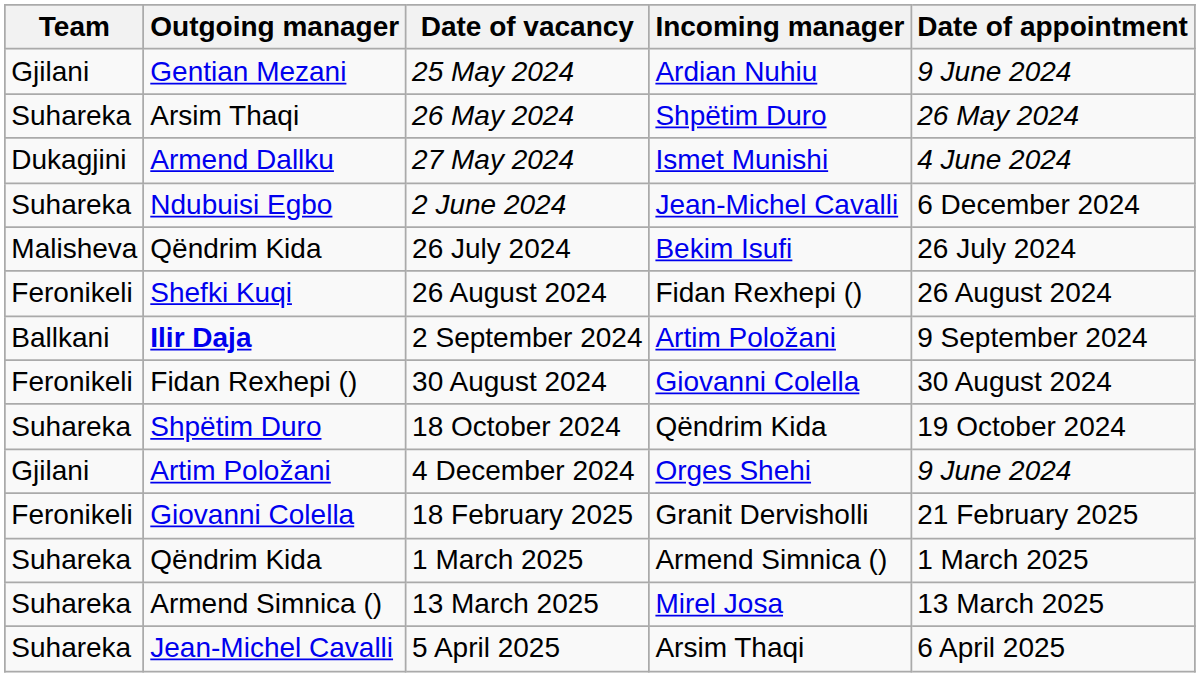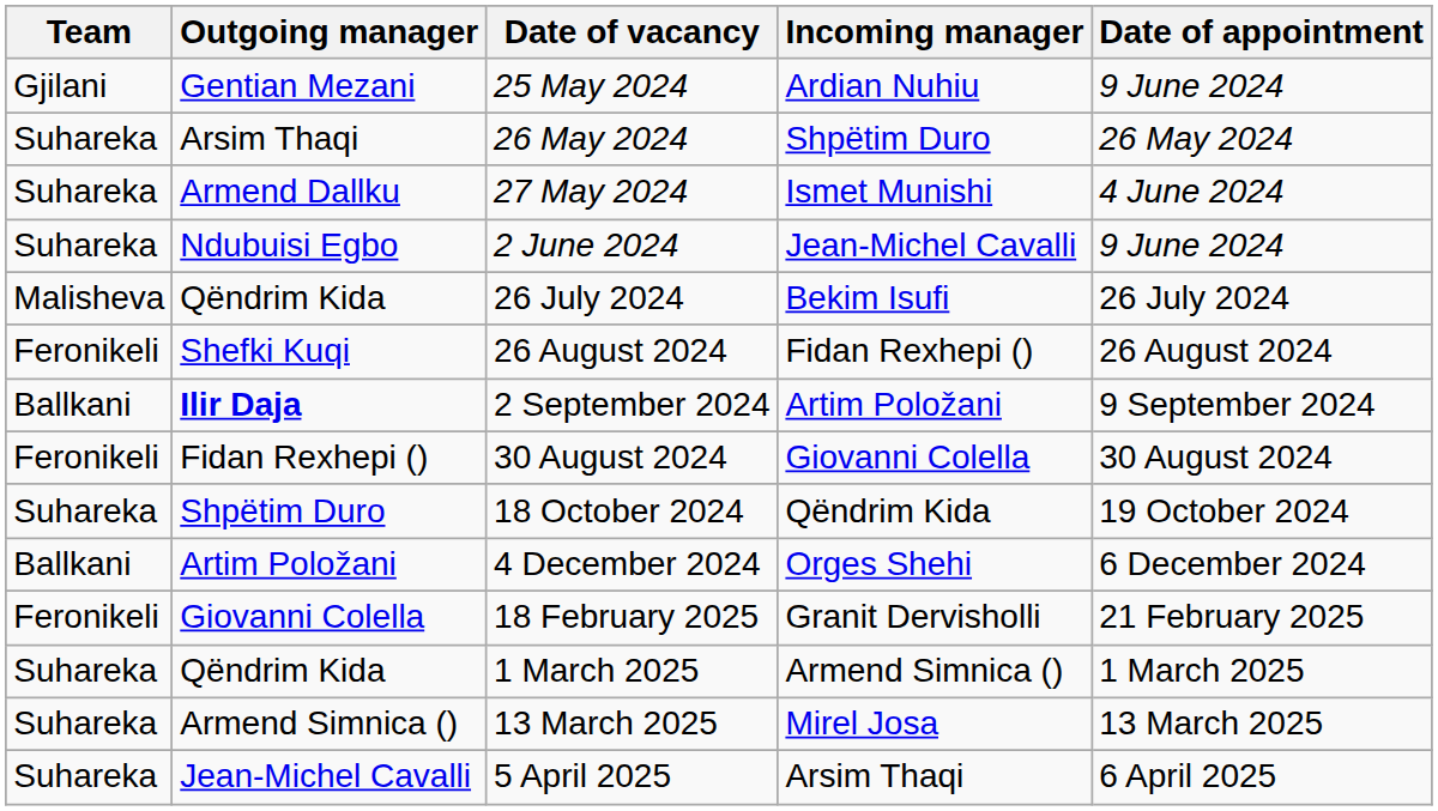27 May 2024 | Team: Dukagjini -> Suhareka
2 June 2024 | Date of appointment: 6 December 2024 -> 9 June 2024
4 December 2024 | Team: Gjilani -> Ballkani
4 December 2024 | Date of appointment: 9 June 2024 -> 6 December 2024
